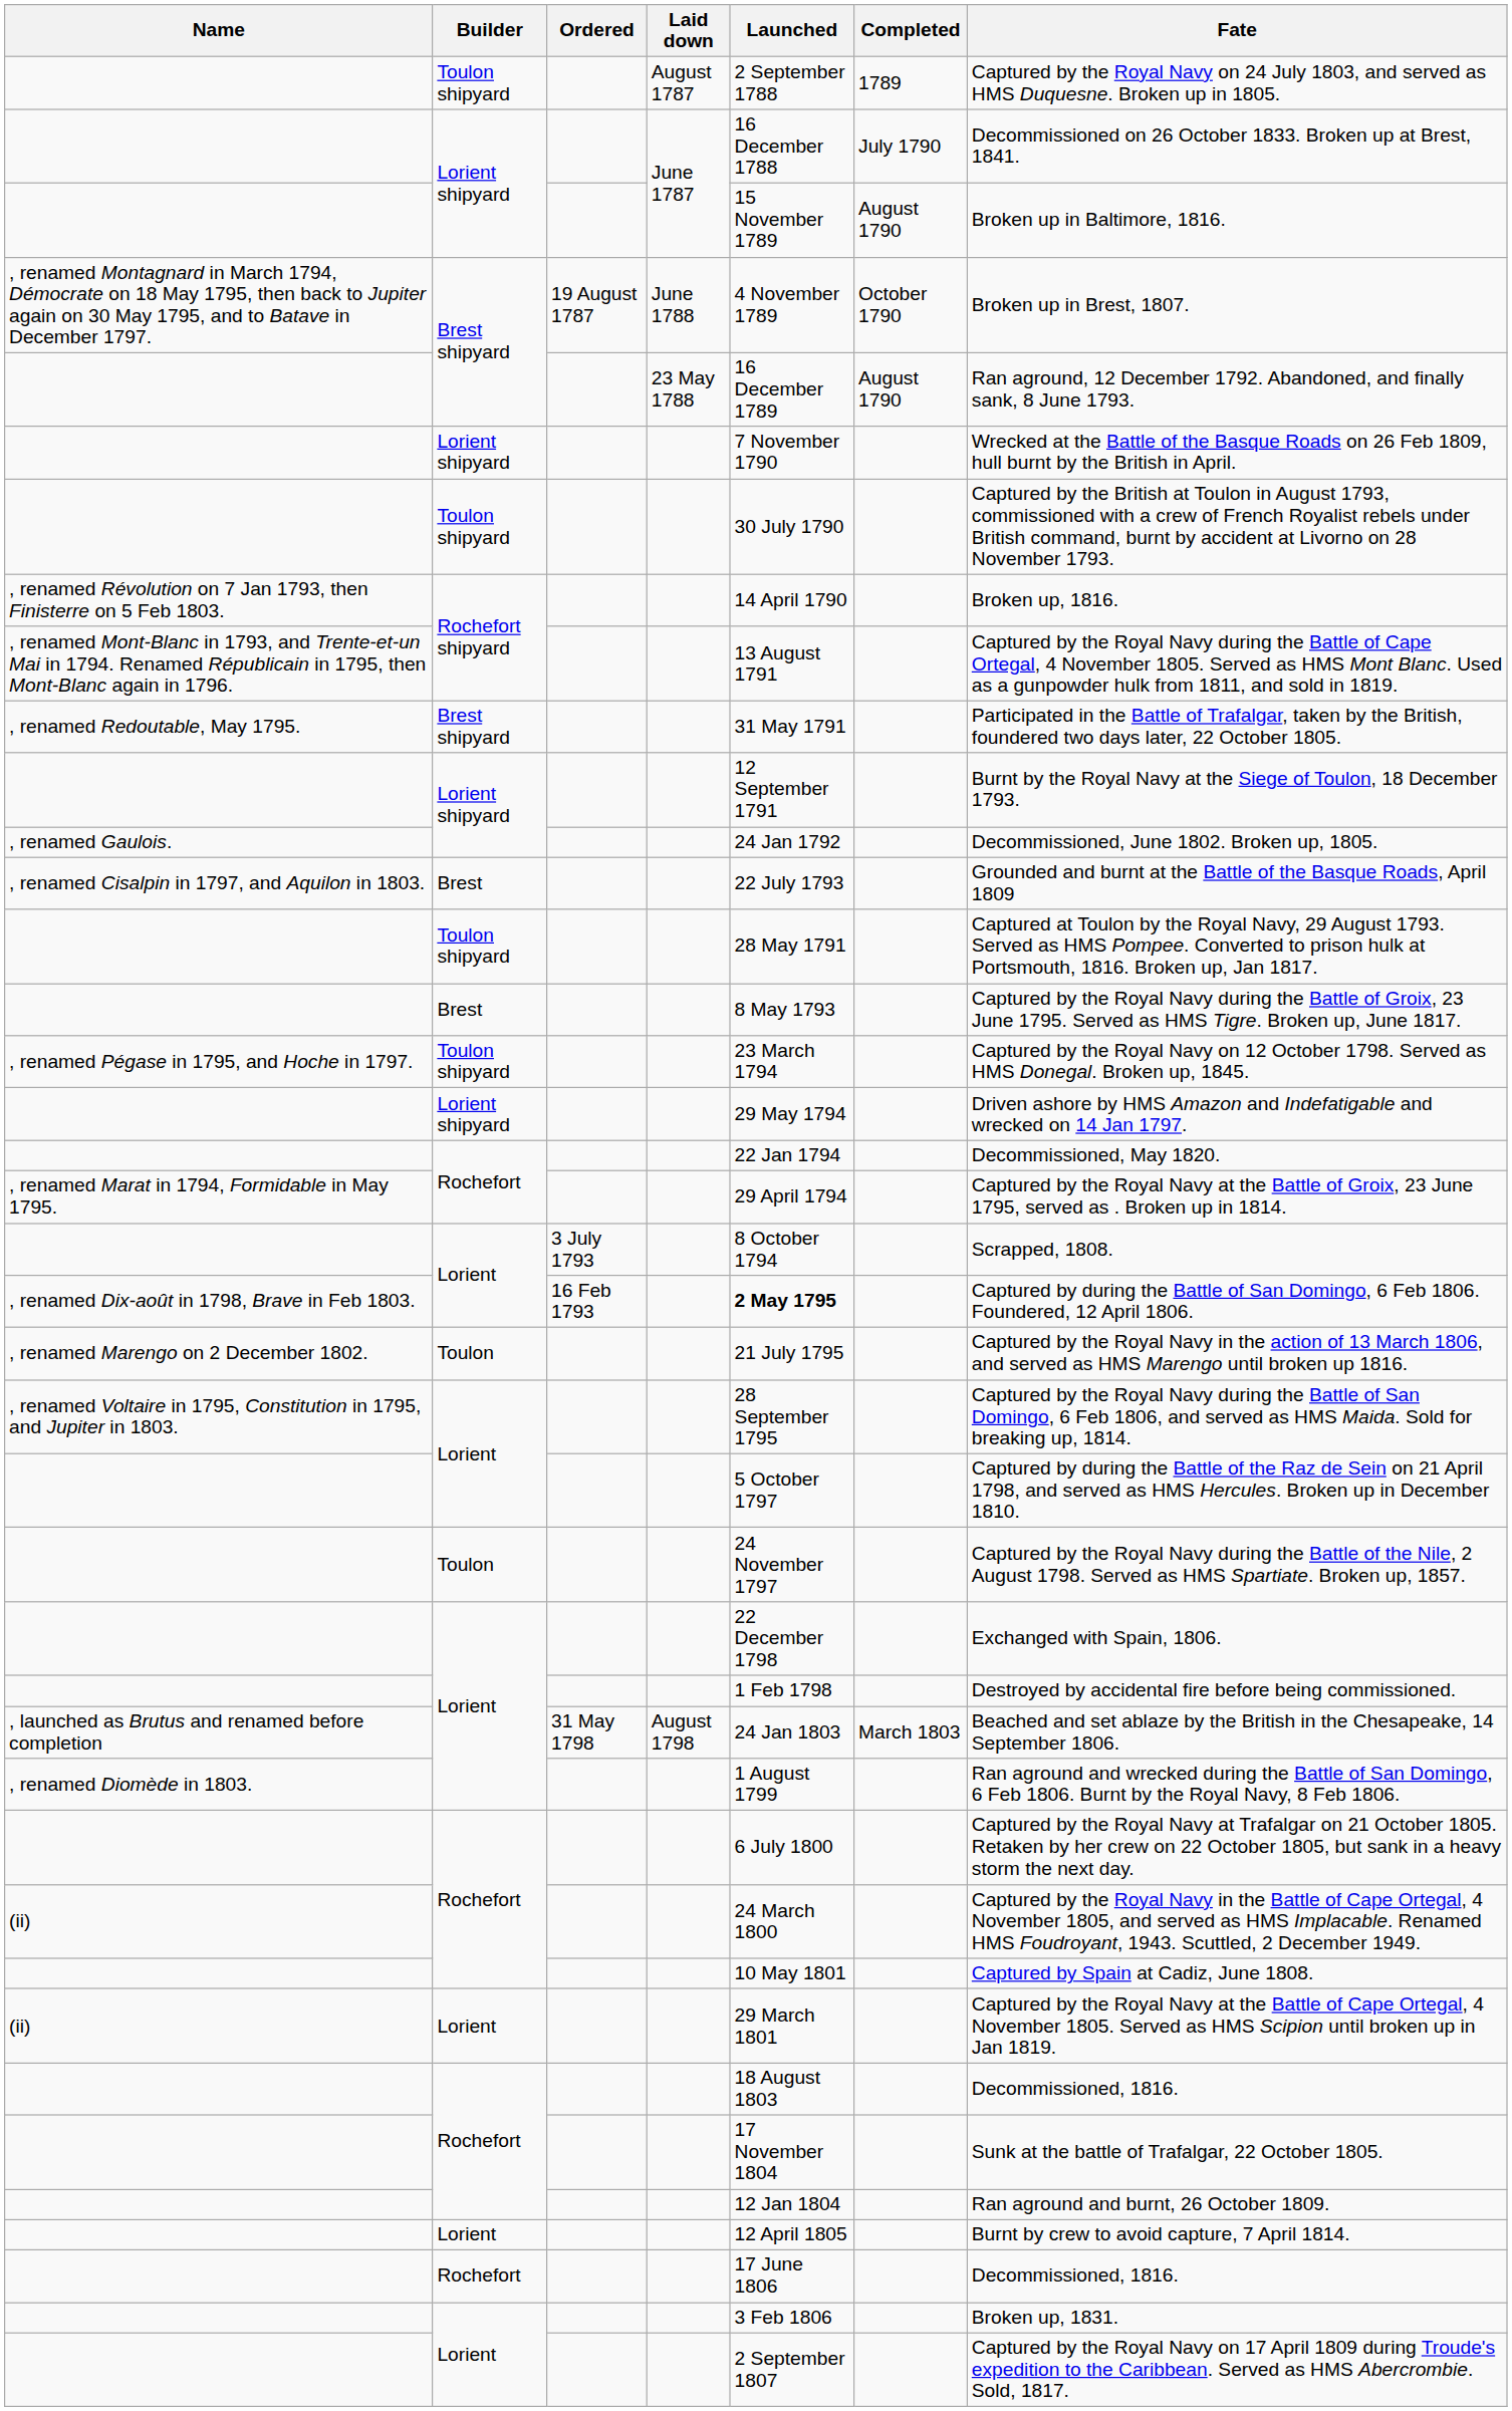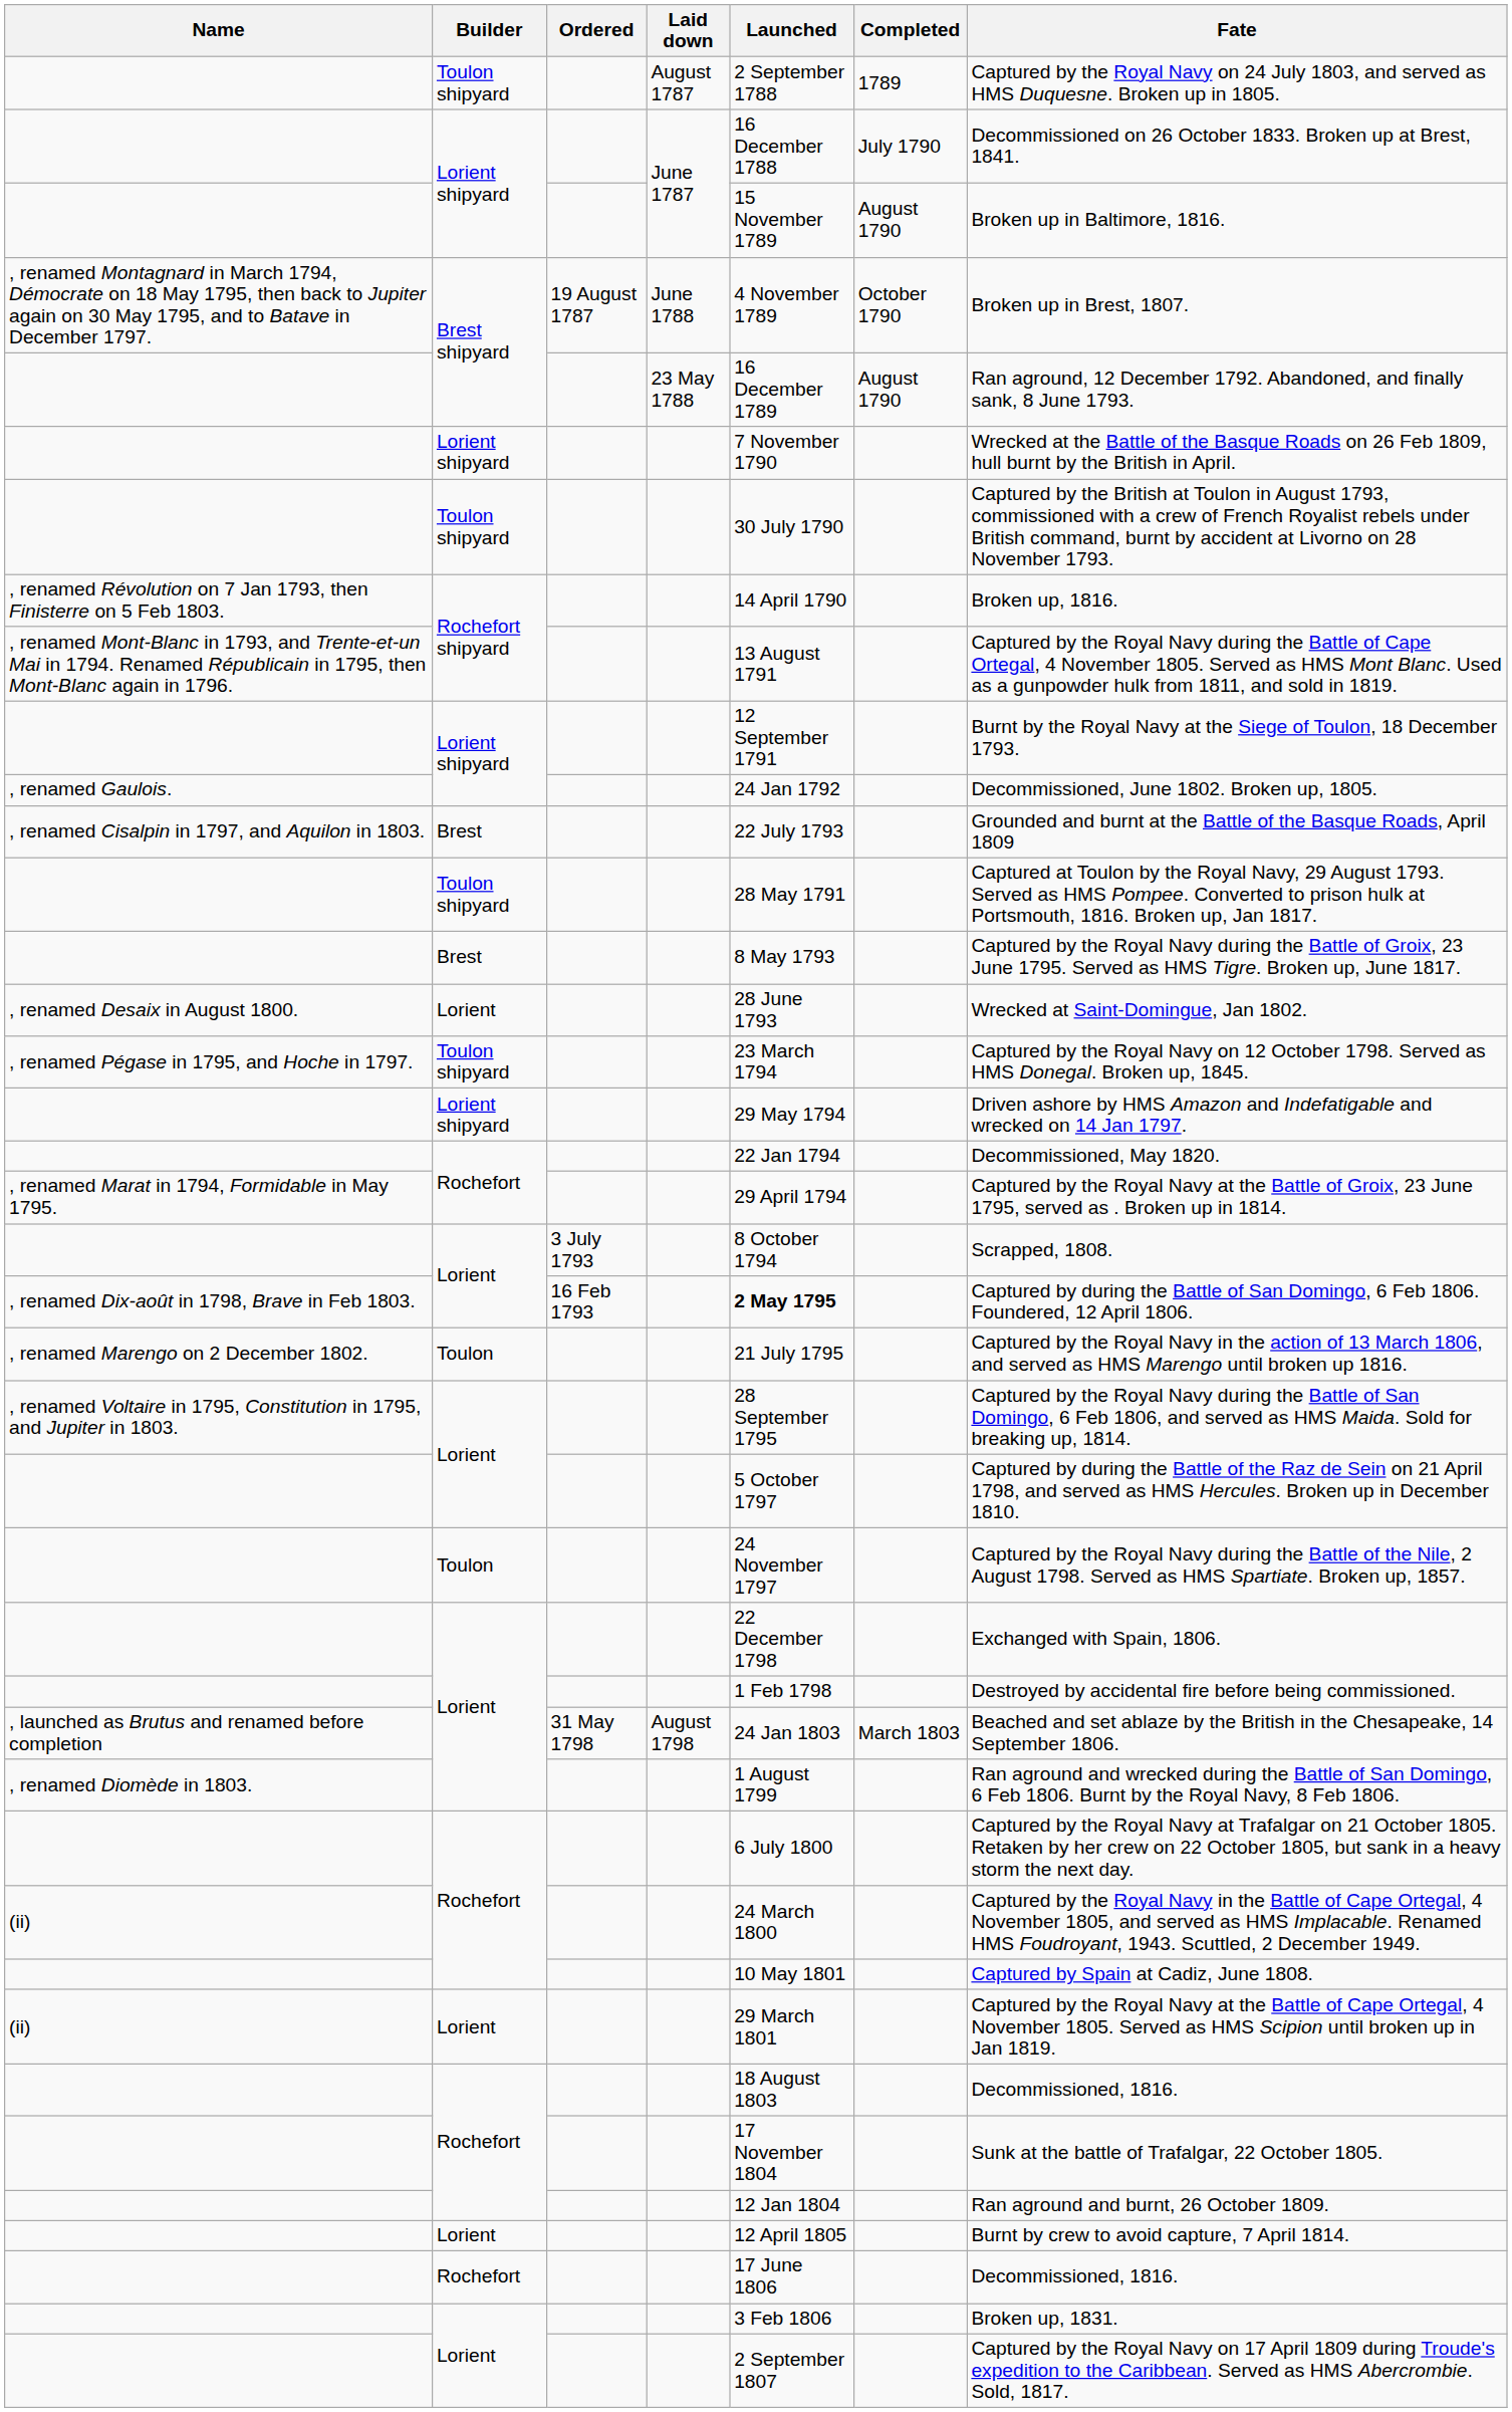- row: , renamed Redoutable, May 1795. | Brest shipyard | 31 May 1791 | Participated in the Battle of Trafalgar, taken by the British, foundered two days later, 22 October 1805.
+ row: , renamed Desaix in August 1800. | Lorient | 28 June 1793 | Wrecked at Saint-Domingue, Jan 1802.
